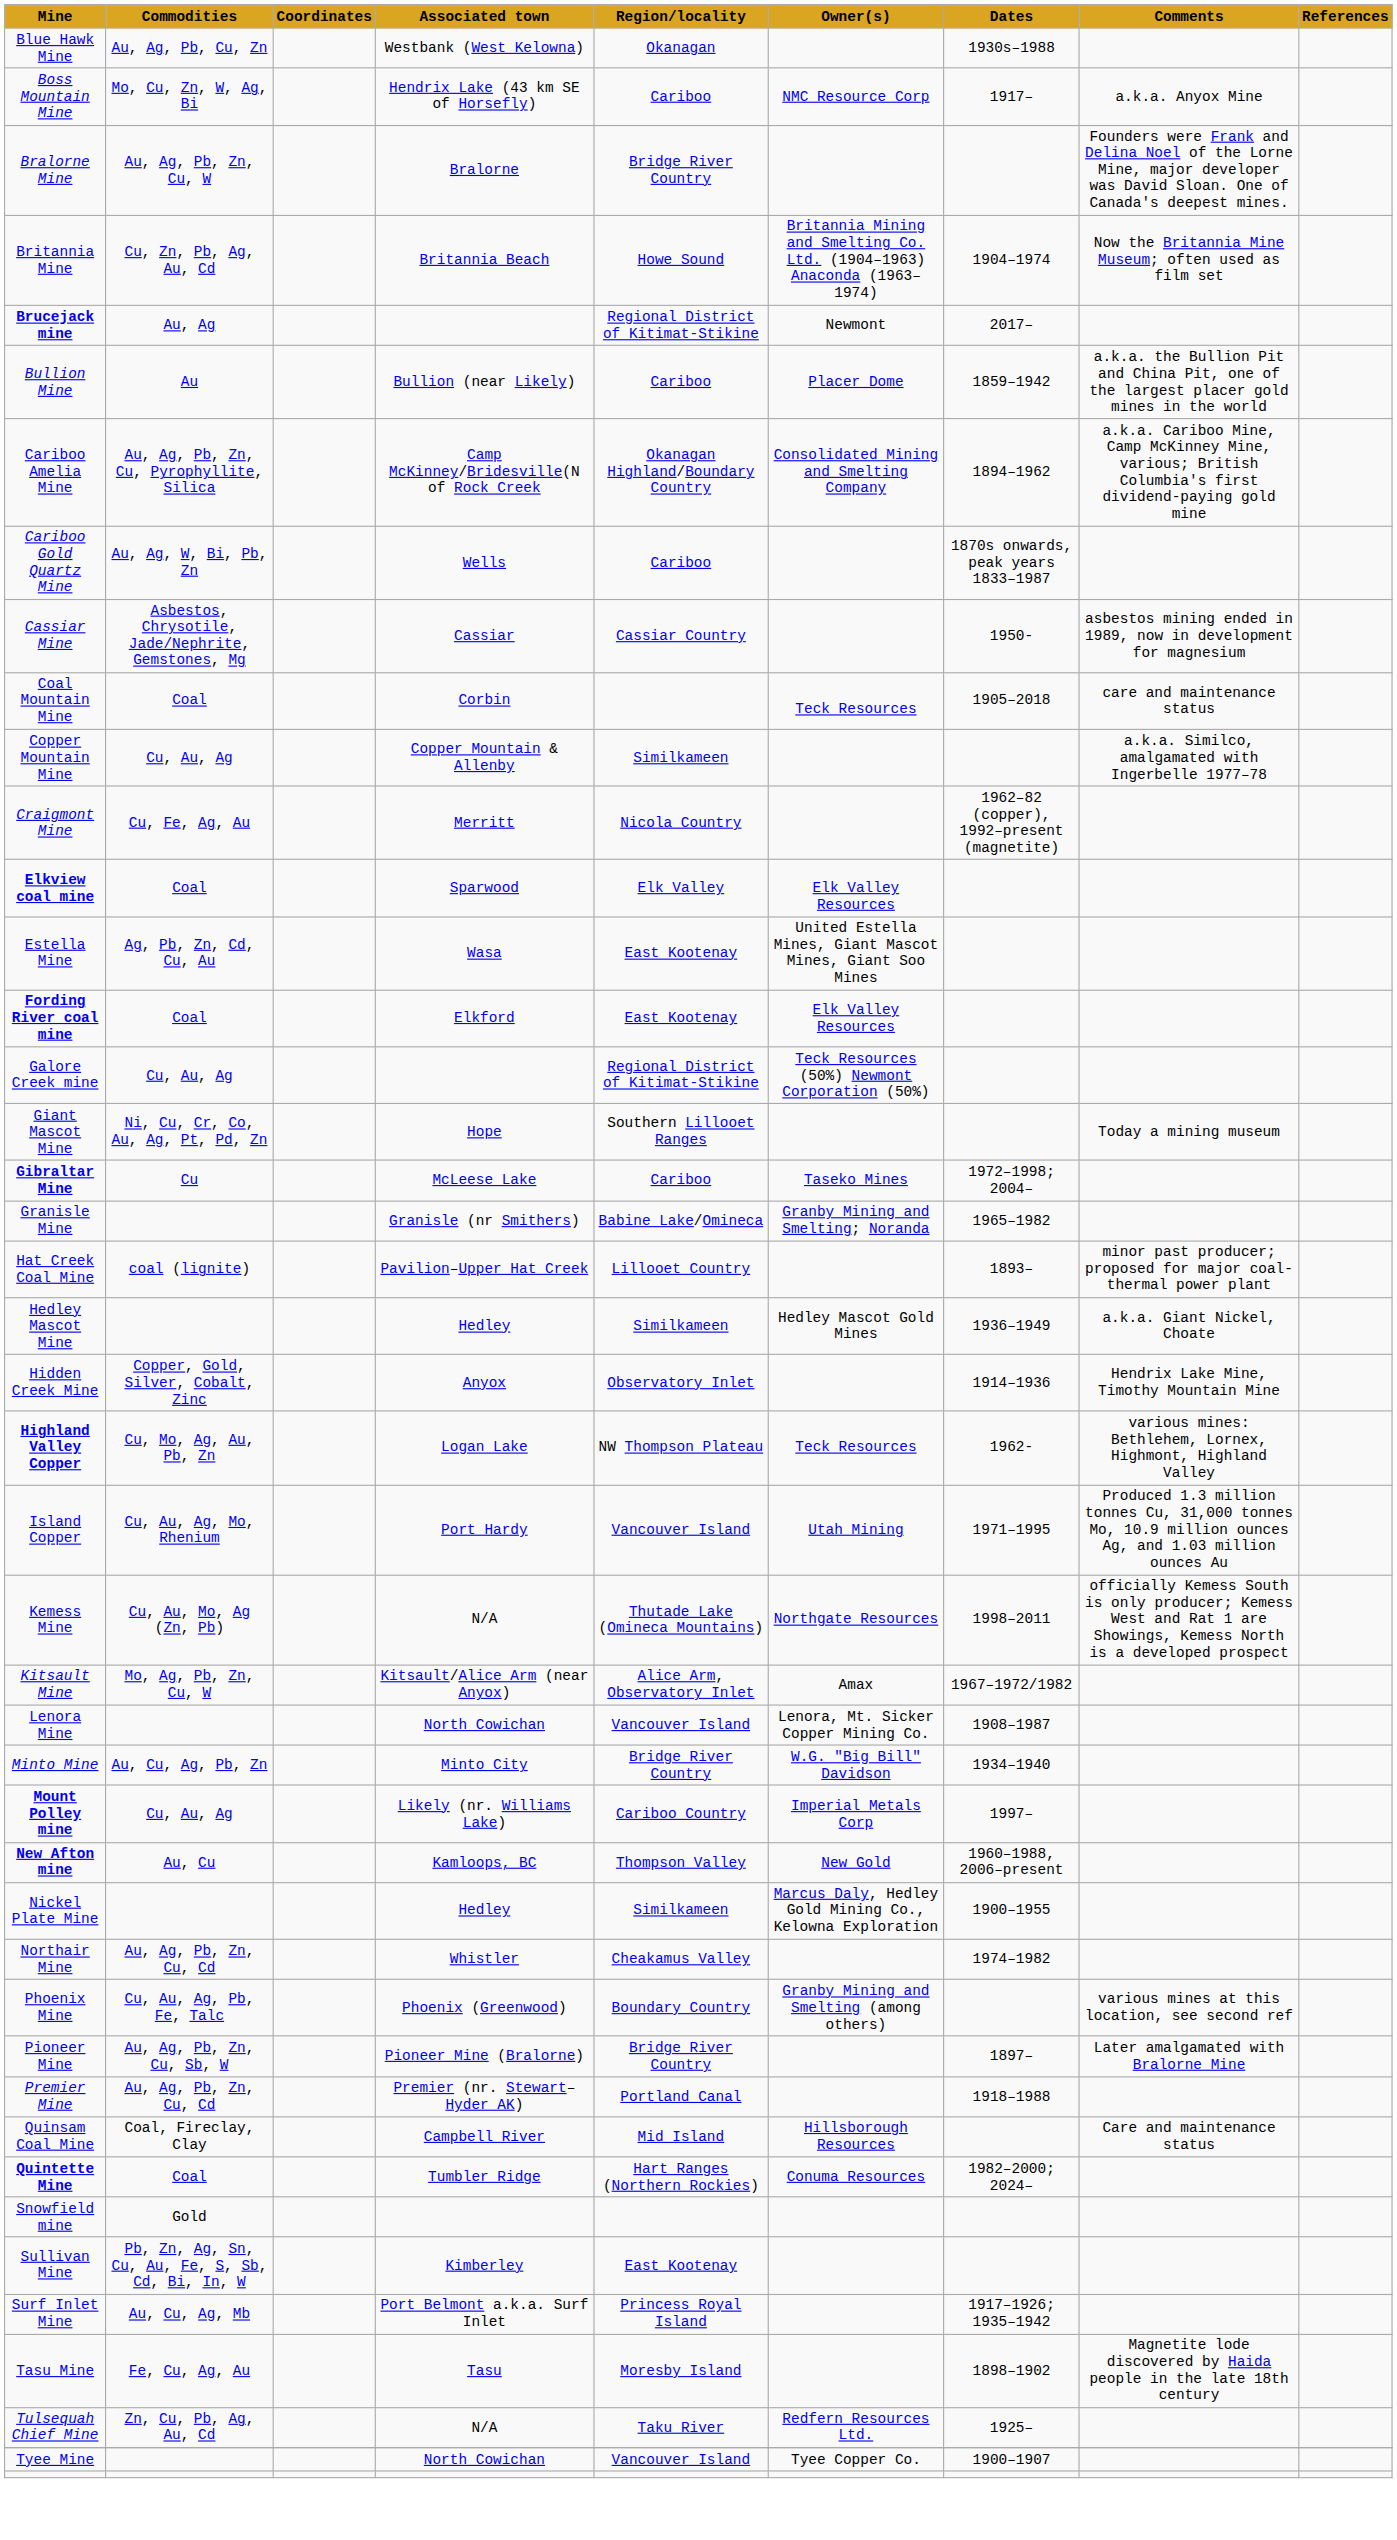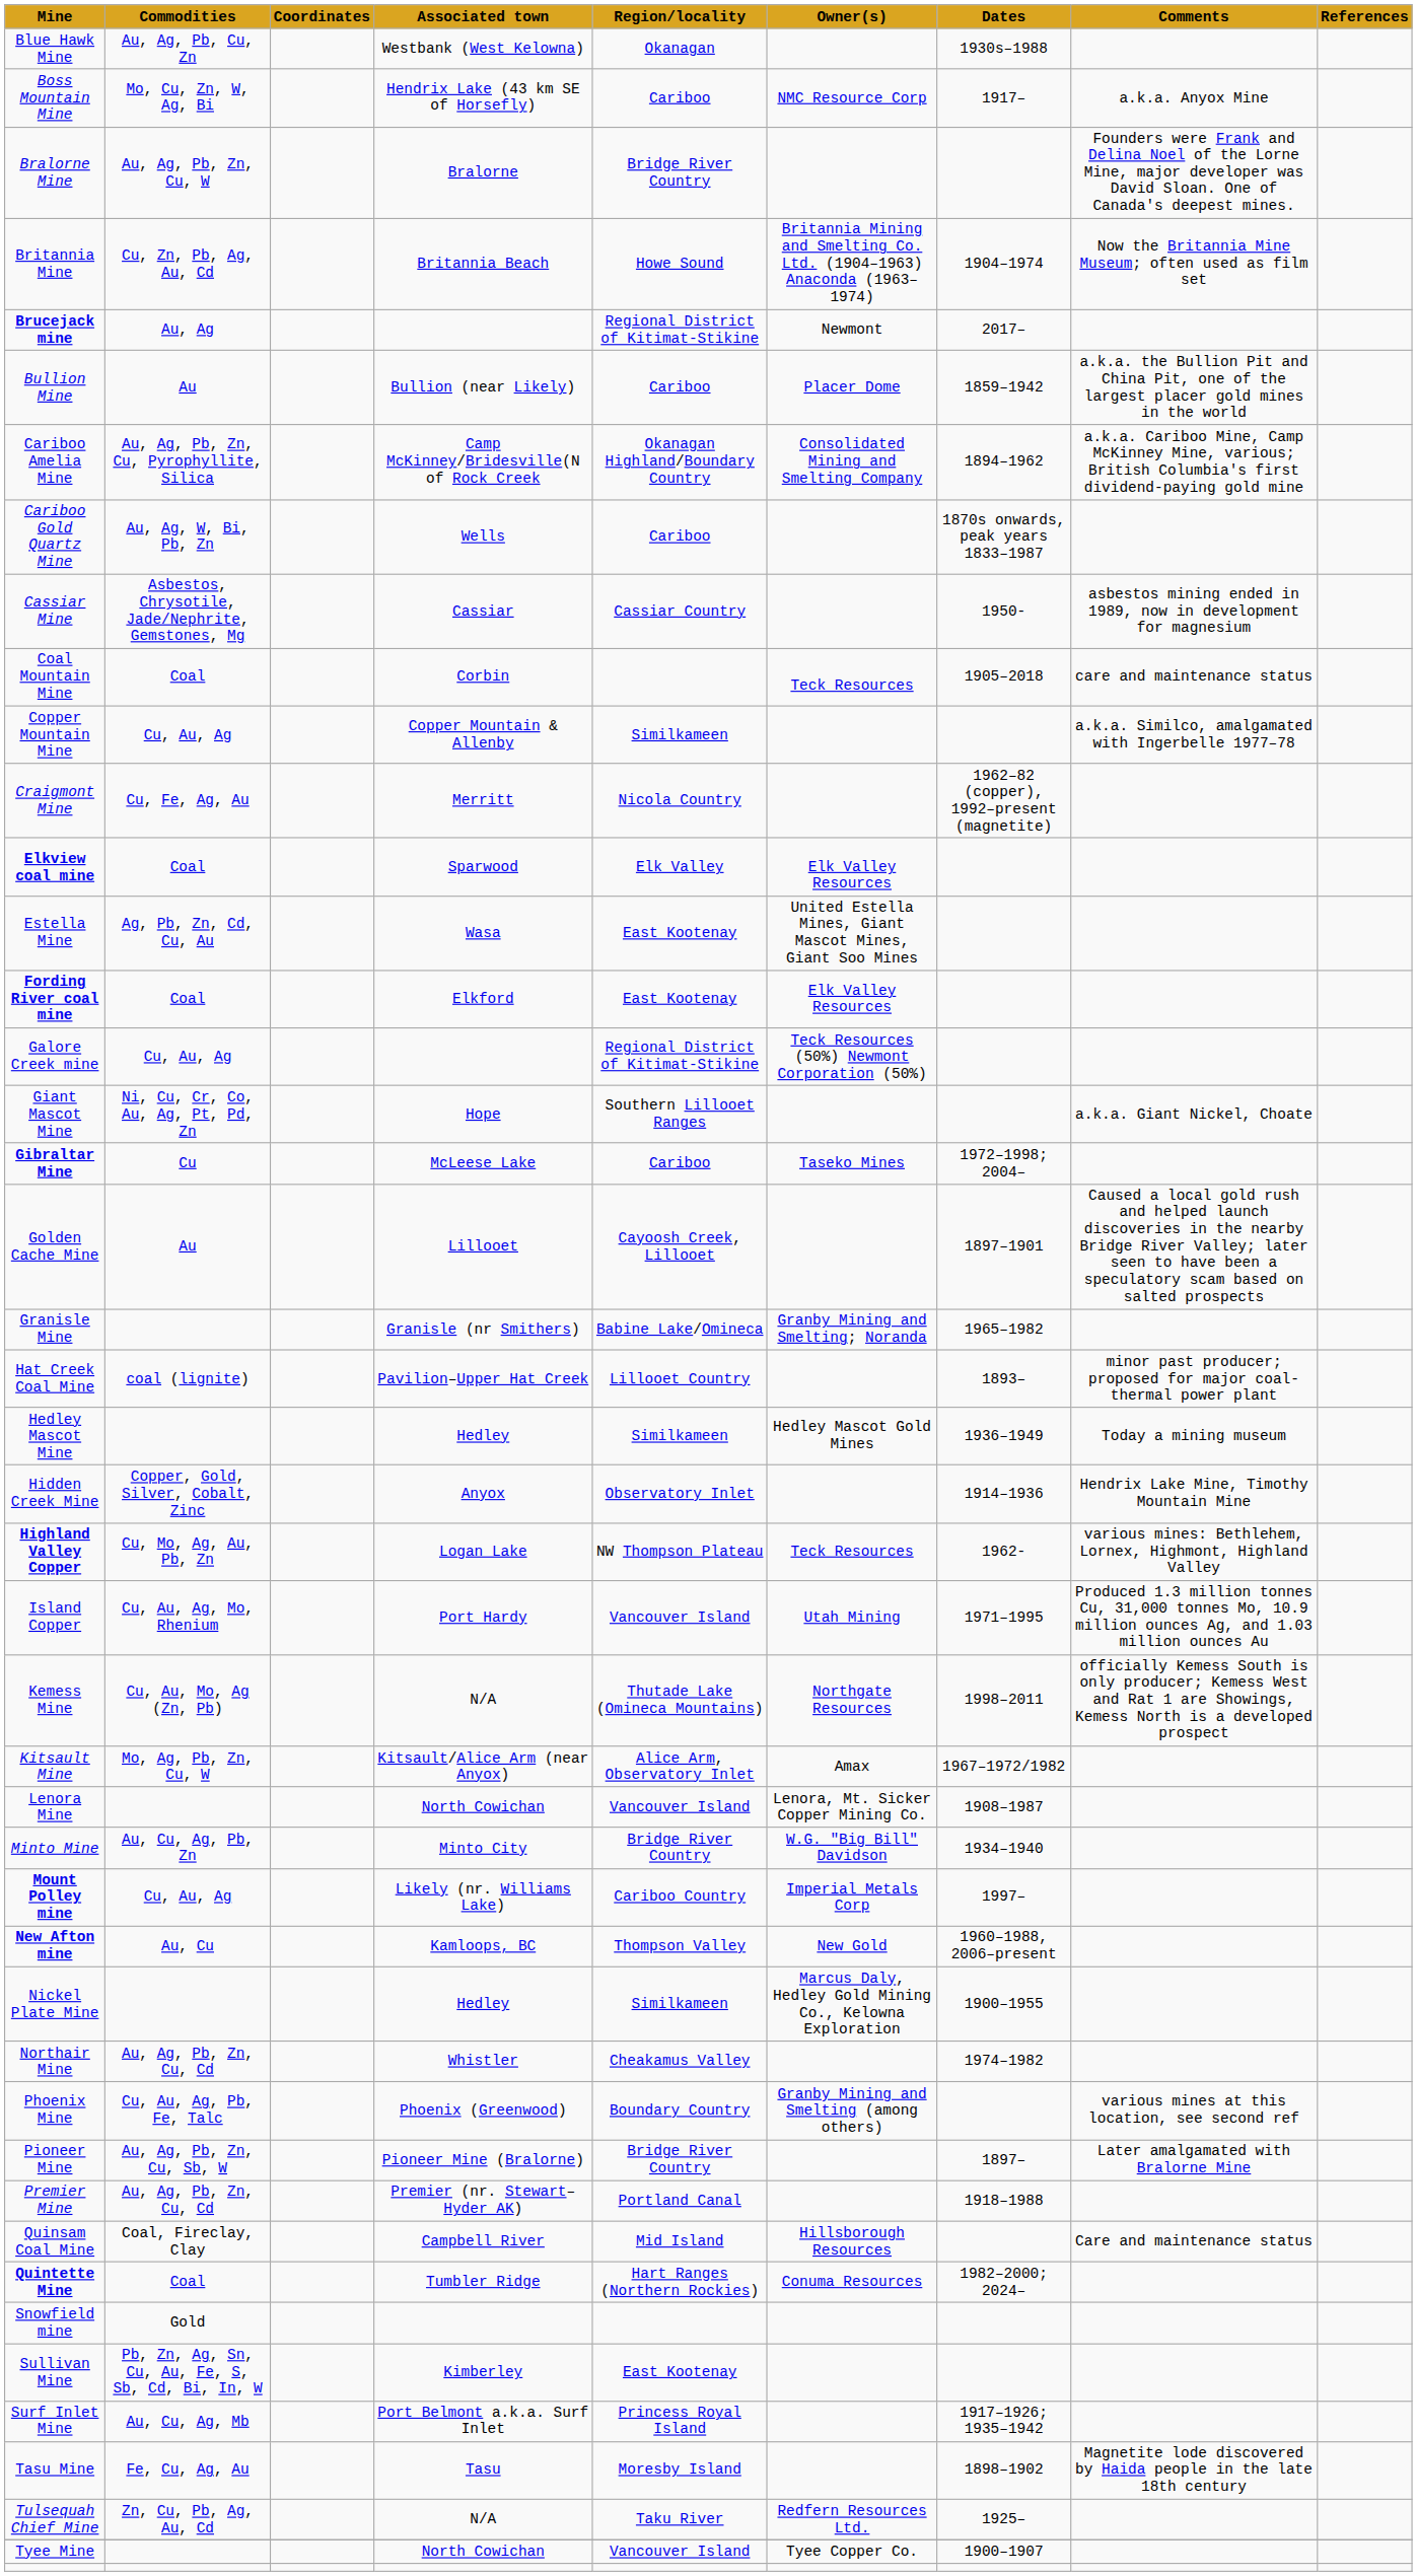Giant Mascot Mine | Comments: Today a mining museum -> a.k.a. Giant Nickel, Choate
+ row: Golden Cache Mine | Au | Lillooet | Cayoosh Creek, Lillooet | 1897–1901 | Caused a local gold rush and helped launch discoveries in the nearby Bridge River Valley; later seen to have been a speculatory scam based on salted prospects
Hedley Mascot Mine | Comments: a.k.a. Giant Nickel, Choate -> Today a mining museum
